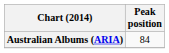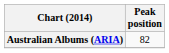Australian Albums (ARIA) | Peak position: 84 -> 82
